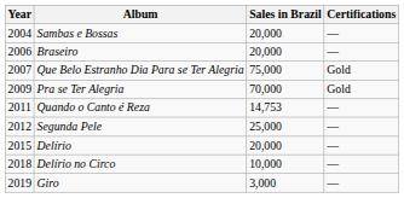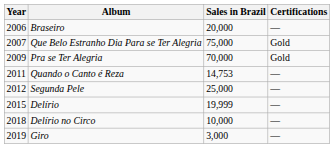- row: 2004 | Sambas e Bossas | 20,000 | —
Delírio | Sales in Brazil: 20,000 -> 19,999
